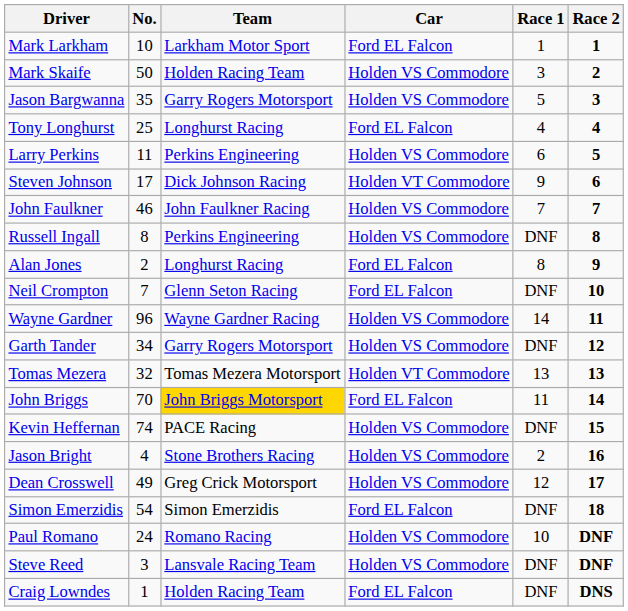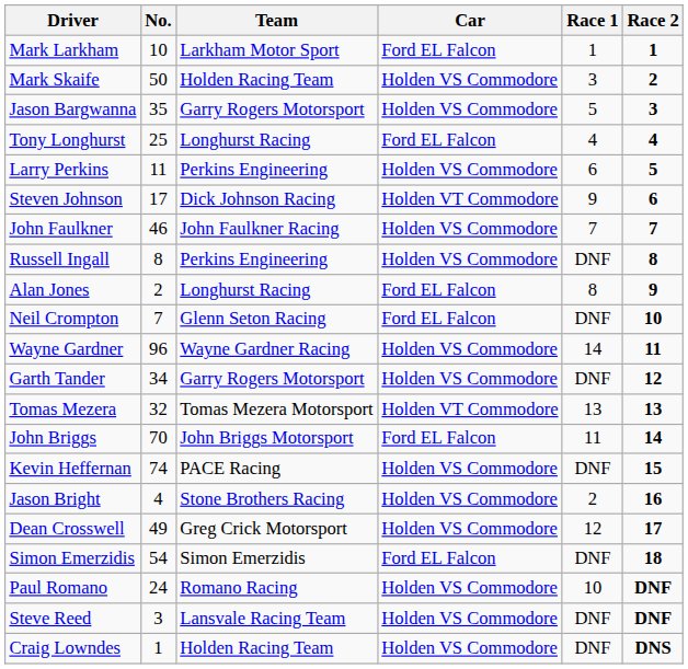John Briggs | Team: gold background -> no background
Craig Lowndes | Car: Ford EL Falcon -> Holden VS Commodore
